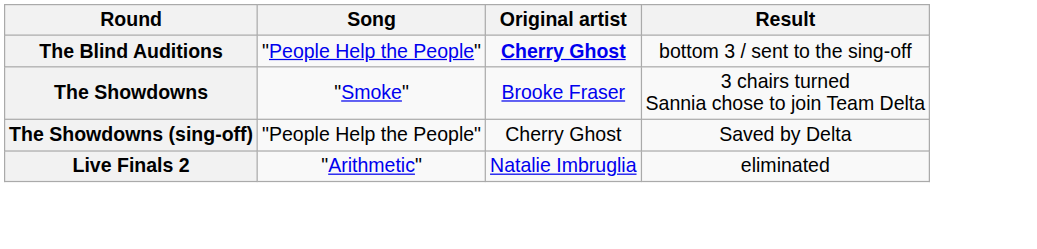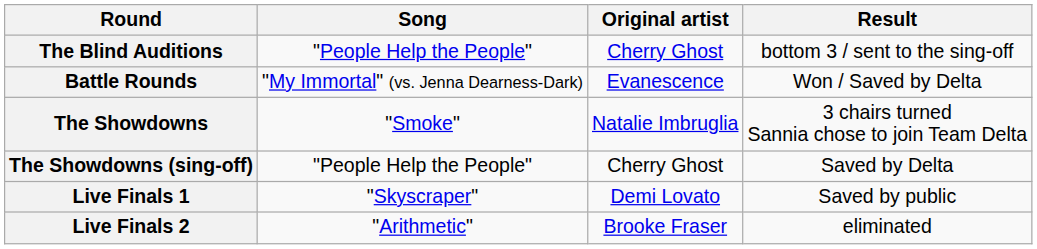The Blind Auditions | Original artist: bold -> normal
+ row: Battle Rounds | "My Immortal" (vs. Jenna Dearness-Dark) | Evanescence | Won / Saved by Delta
The Showdowns | Original artist: Brooke Fraser -> Natalie Imbruglia
+ row: Live Finals 1 | "Skyscraper" | Demi Lovato | Saved by public
Live Finals 2 | Original artist: Natalie Imbruglia -> Brooke Fraser
